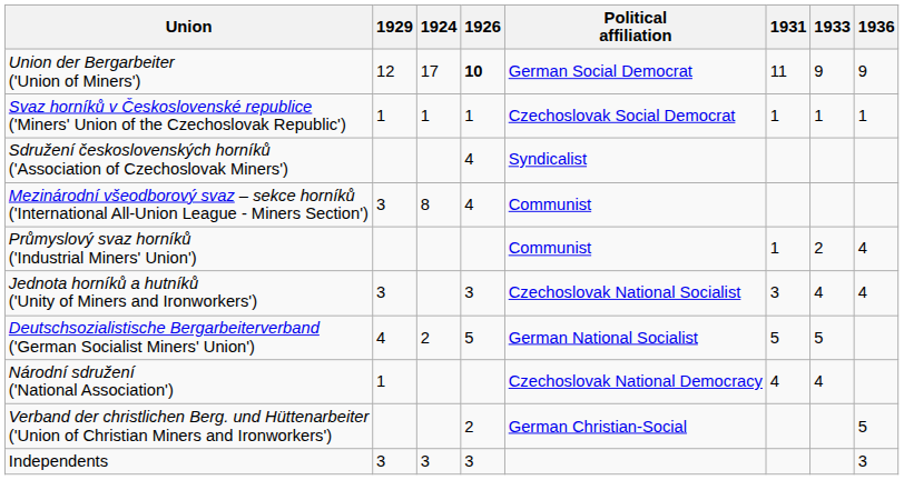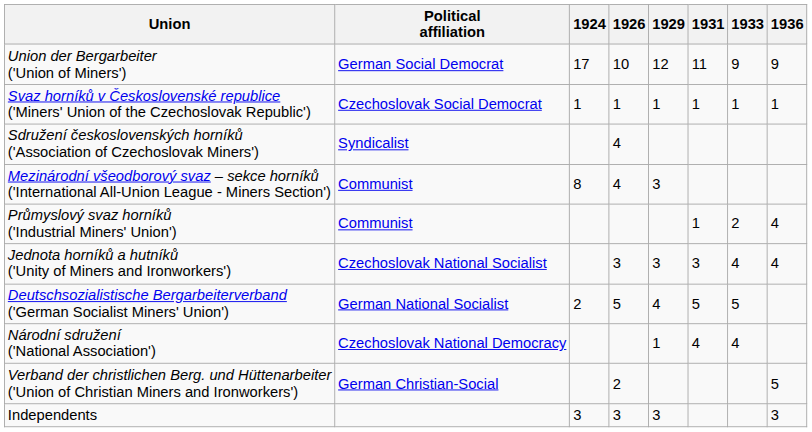columns swapped: Political affiliation <-> 1929
Union der Bergarbeiter ('Union of Miners') | 1926: bold -> normal
